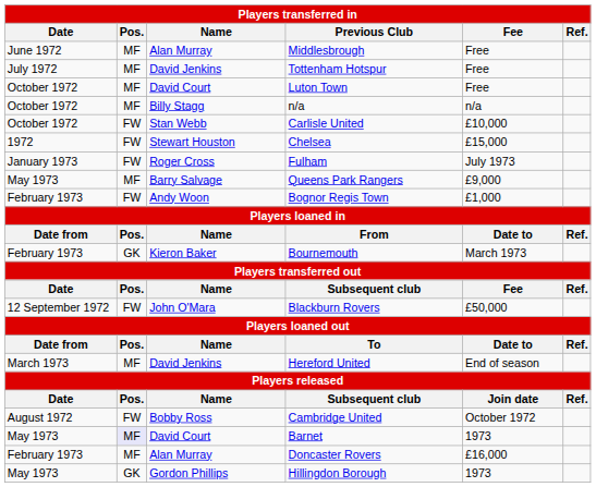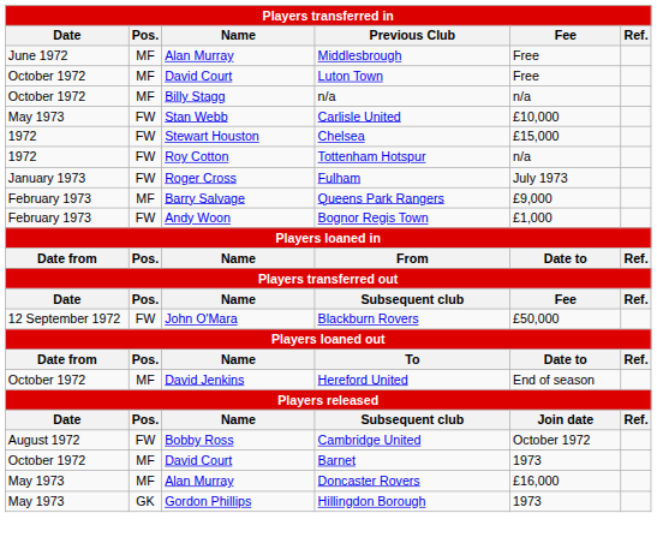- row: July 1972 | MF | David Jenkins | Tottenham Hotspur | Free
Carlisle United | Date: October 1972 -> May 1973
+ row: 1972 | FW | Roy Cotton | Tottenham Hotspur | n/a
Queens Park Rangers | Date: May 1973 -> February 1973
- row: February 1973 | GK | Kieron Baker | Bournemouth | March 1973
Hereford United | Date: March 1973 -> October 1972
Barnet | Date: May 1973 -> October 1972
Barnet | Pos.: lavender background -> no background
Doncaster Rovers | Date: February 1973 -> May 1973
